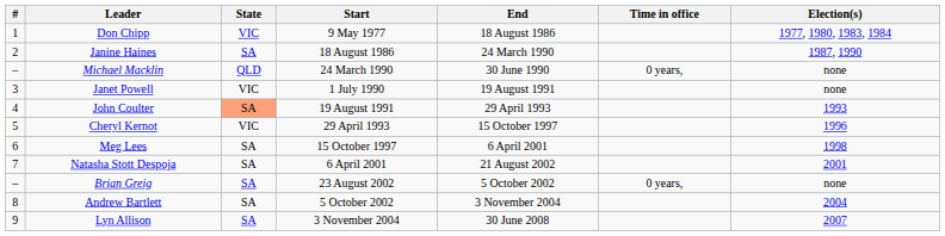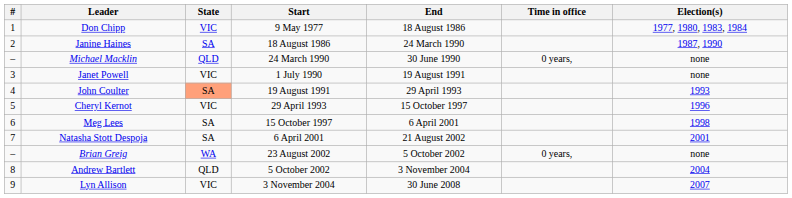Brian Greig | State: SA -> WA
Andrew Bartlett | State: SA -> QLD
Lyn Allison | State: SA -> VIC
